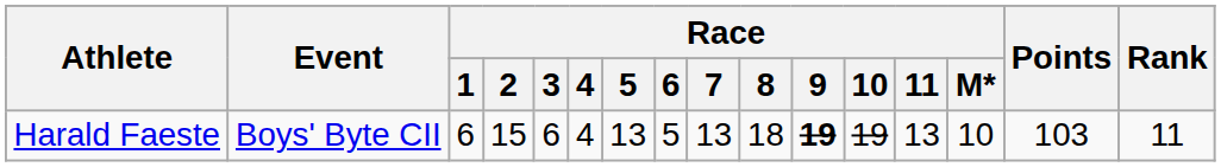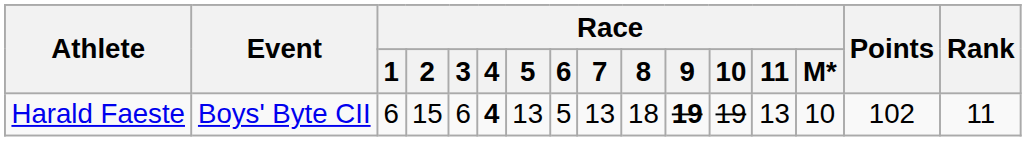Harald Faeste | Race / 4: normal -> bold
Harald Faeste | Points: 103 -> 102
